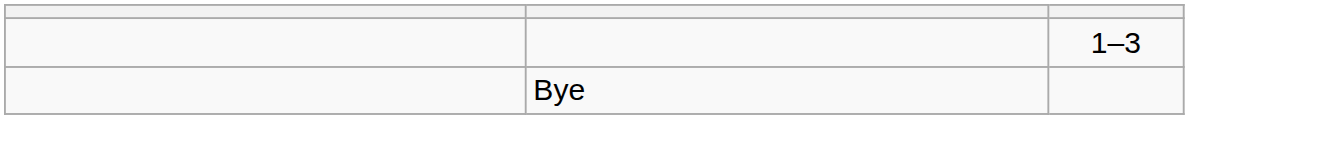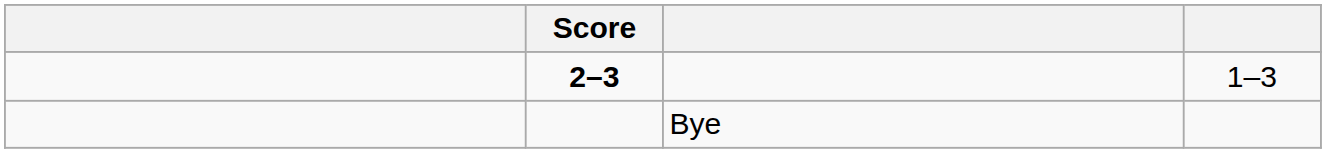+ column: Score | 2–3
